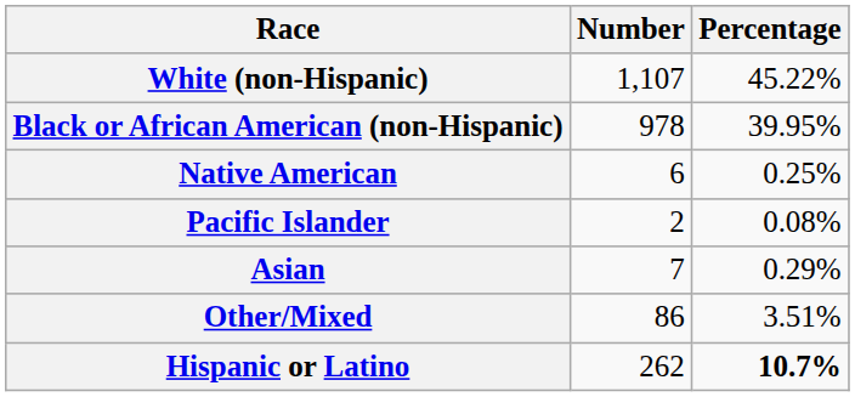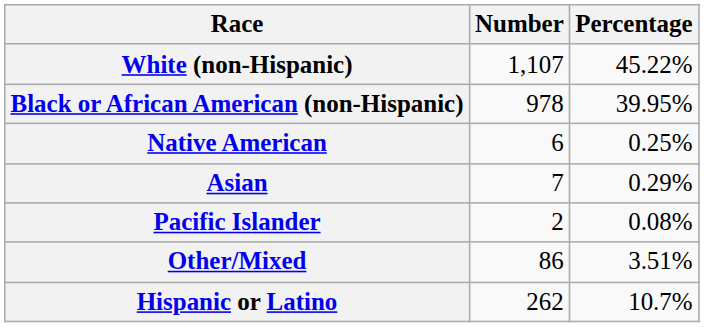rows swapped: Asian <-> Pacific Islander
Hispanic or Latino | Percentage: bold -> normal
